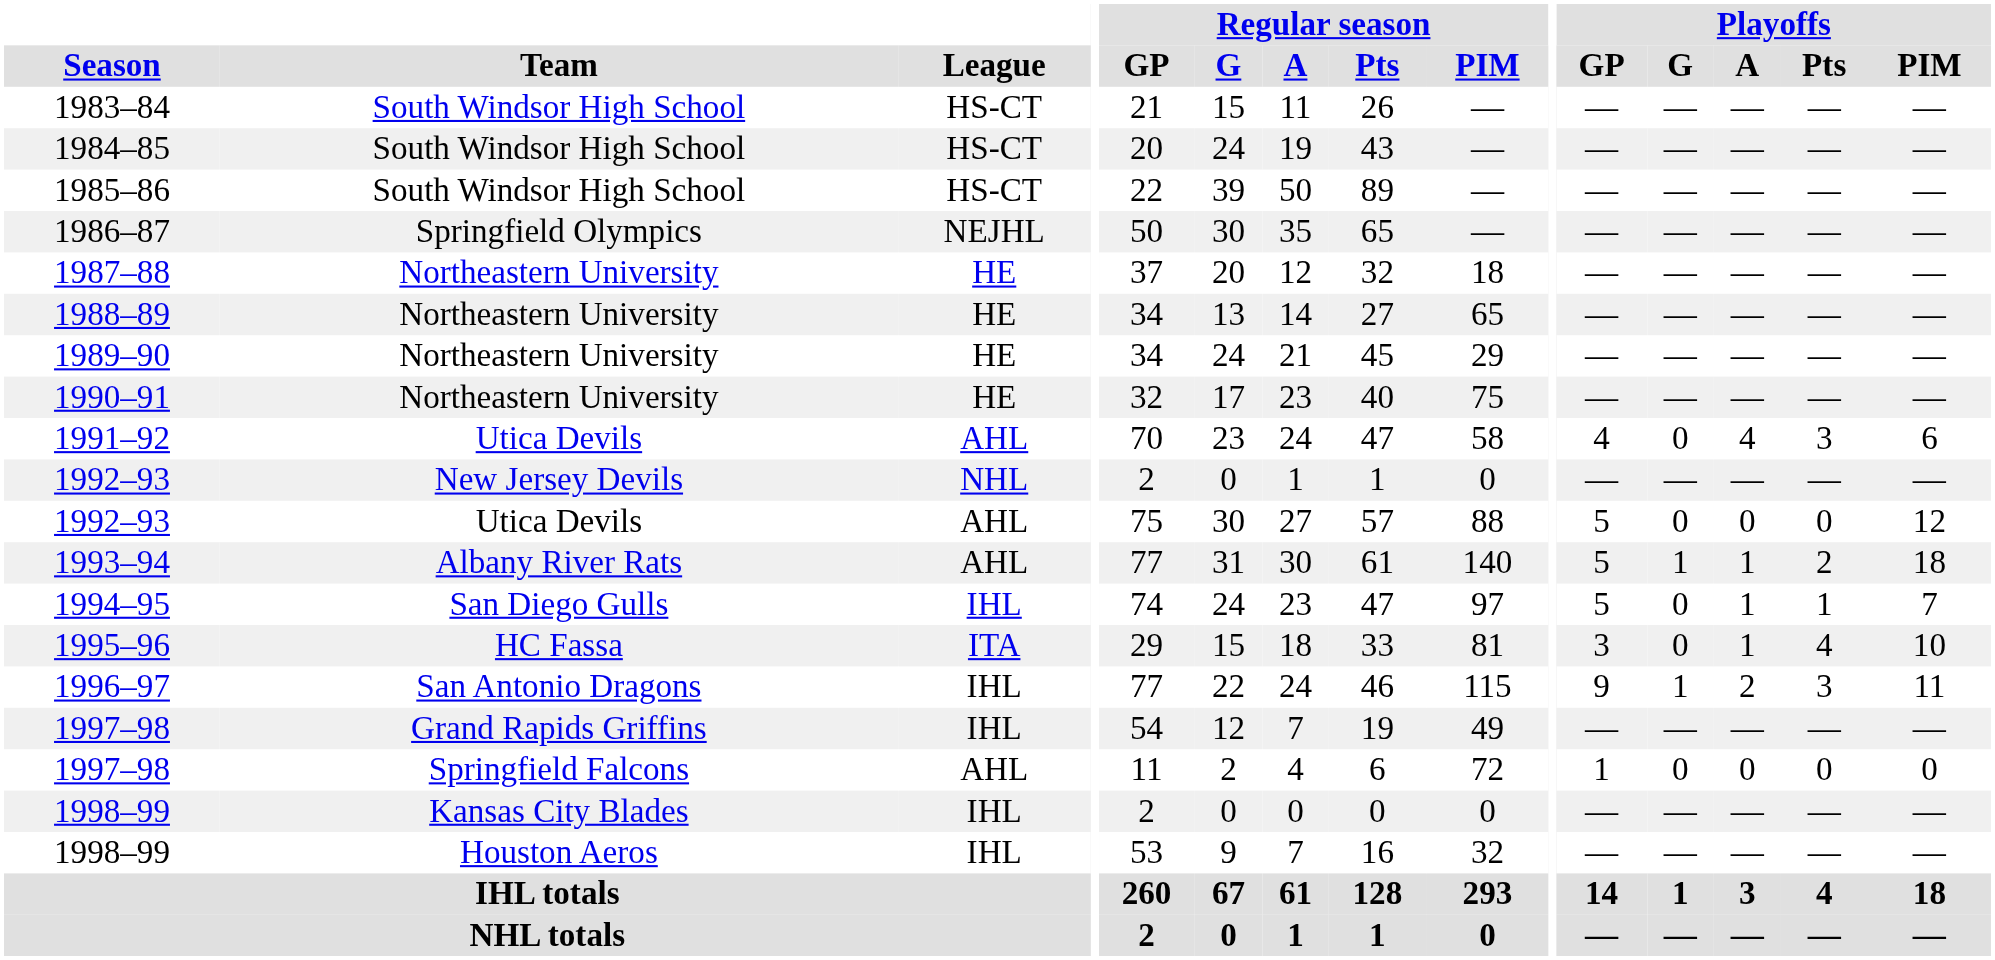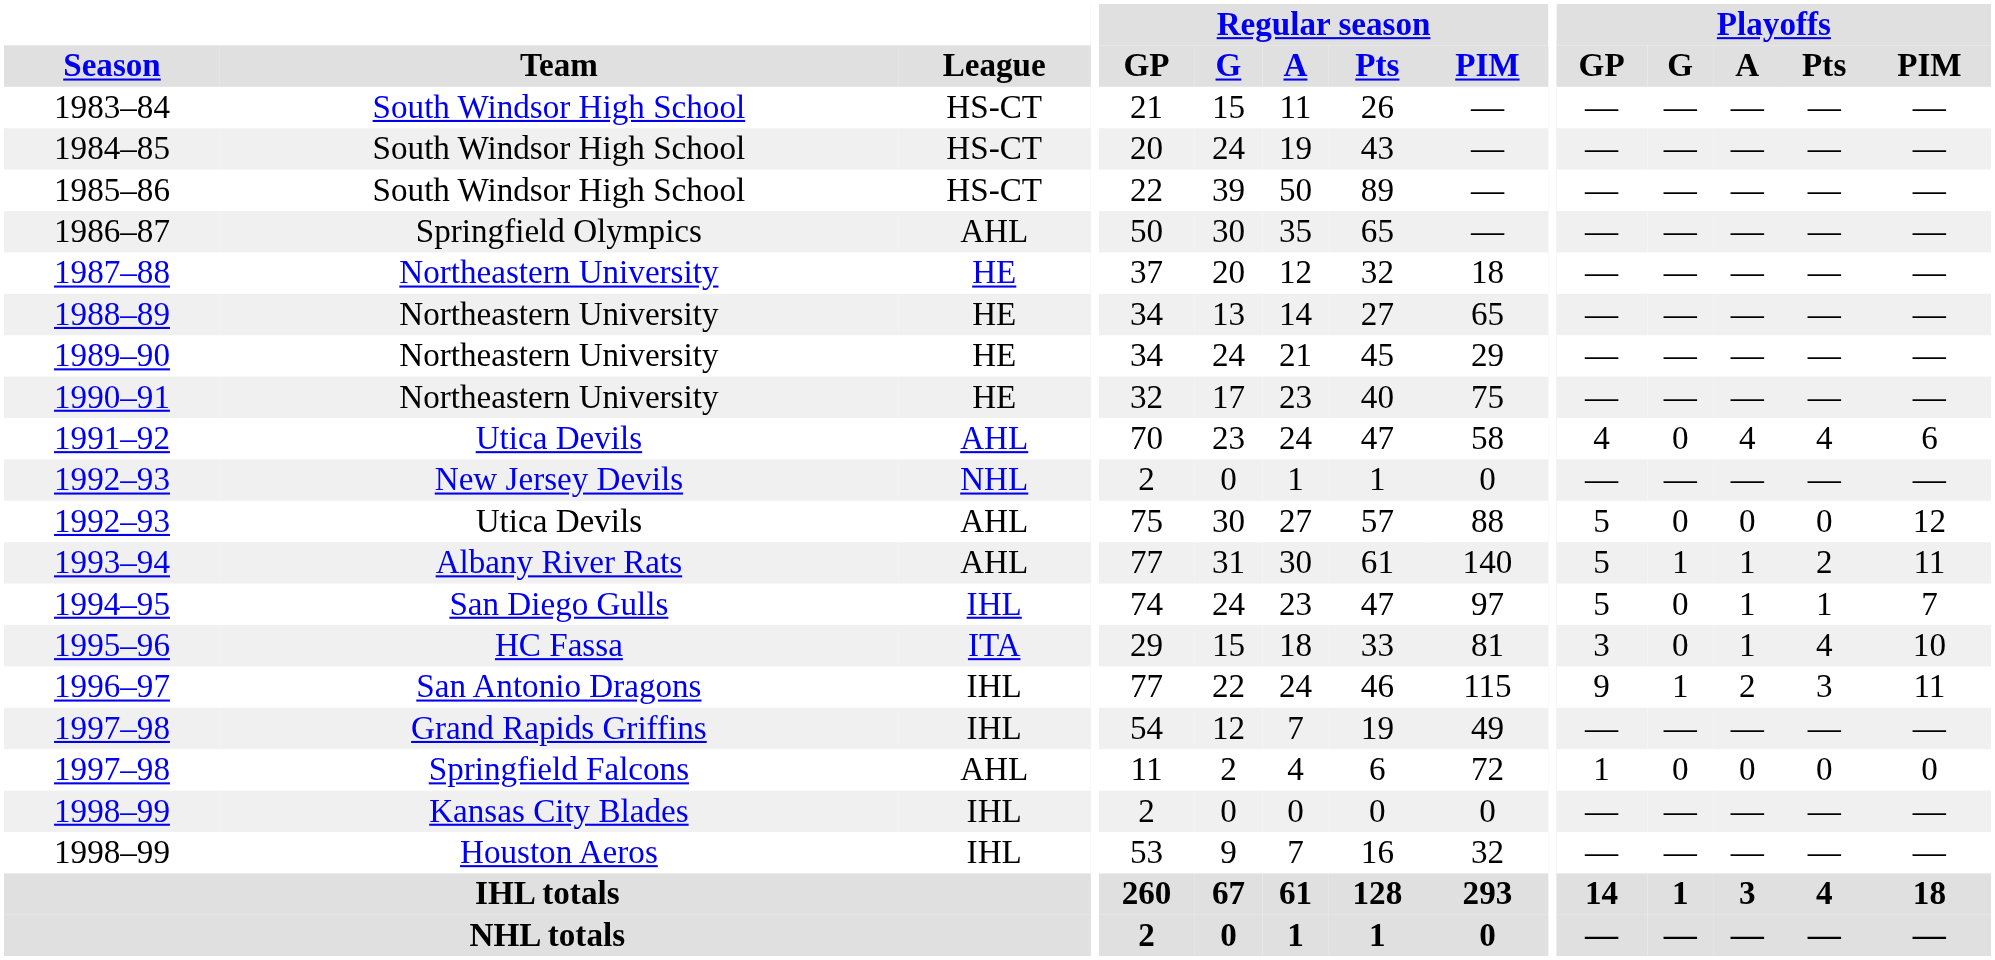1986–87 | League: NEJHL -> AHL
1991–92 | Playoffs / Pts: 3 -> 4
1993–94 | Playoffs / PIM: 18 -> 11
